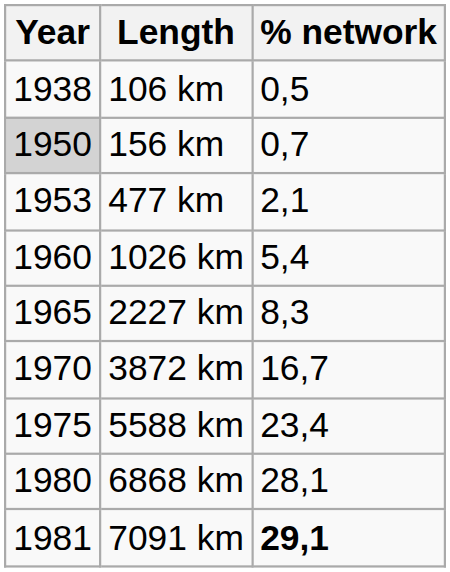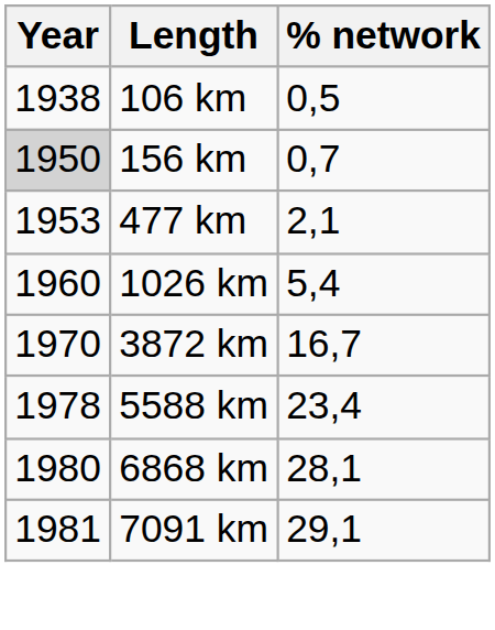- row: 1965 | 2227 km | 8,3
5588 km | Year: 1975 -> 1978
7091 km | % network: bold -> normal
